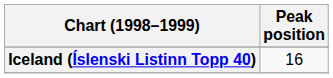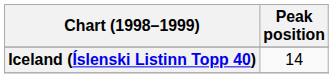Iceland (Íslenski Listinn Topp 40) | Peak position: 16 -> 14
